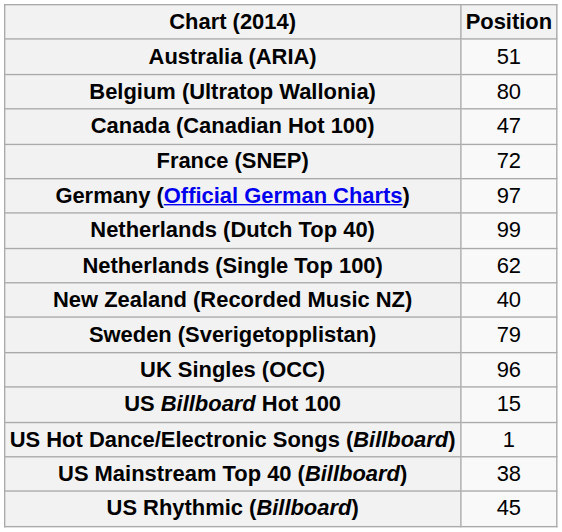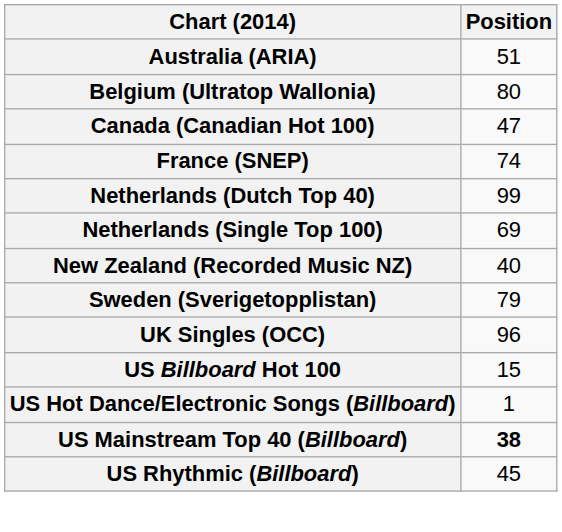France (SNEP) | Position: 72 -> 74
- row: Germany (Official German Charts) | 97
Netherlands (Single Top 100) | Position: 62 -> 69
US Mainstream Top 40 (Billboard) | Position: normal -> bold
